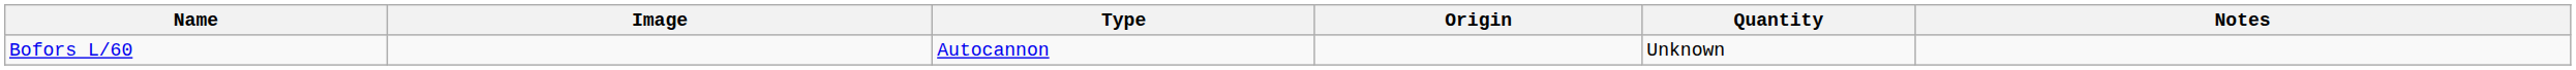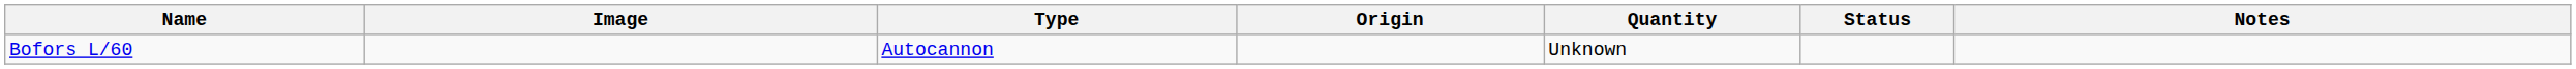+ column: Status
